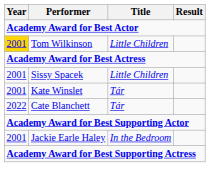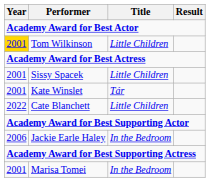Cate Blanchett | Title: Tár -> Little Children
Jackie Earle Haley | Year: 2001 -> 2006
+ row: 2001 | Marisa Tomei | In the Bedroom
